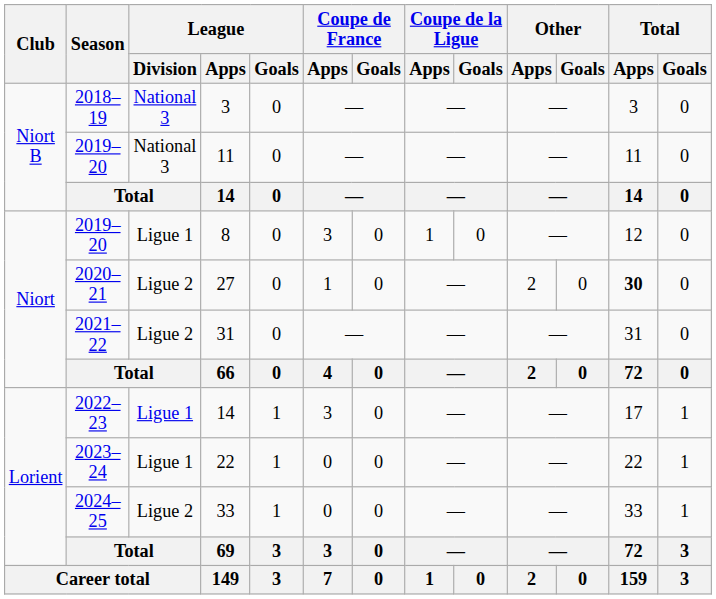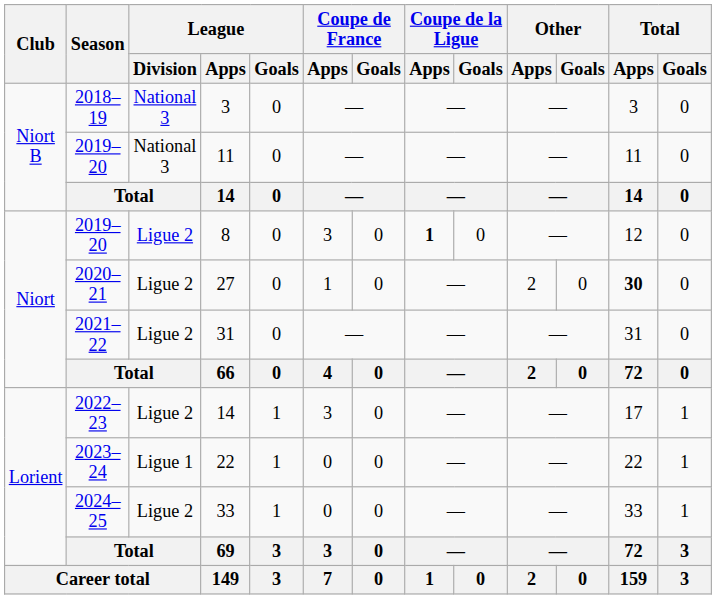8 | League / Division: Ligue 1 -> Ligue 2
8 | Coupe de la Ligue / Apps: normal -> bold
2022–23 / 14 | League / Division: Ligue 1 -> Ligue 2
